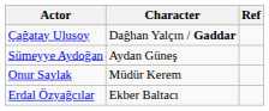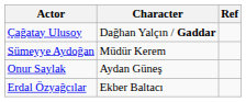Sümeyye Aydoğan | Character: Aydan Güneş -> Müdür Kerem
Onur Saylak | Character: Müdür Kerem -> Aydan Güneş
